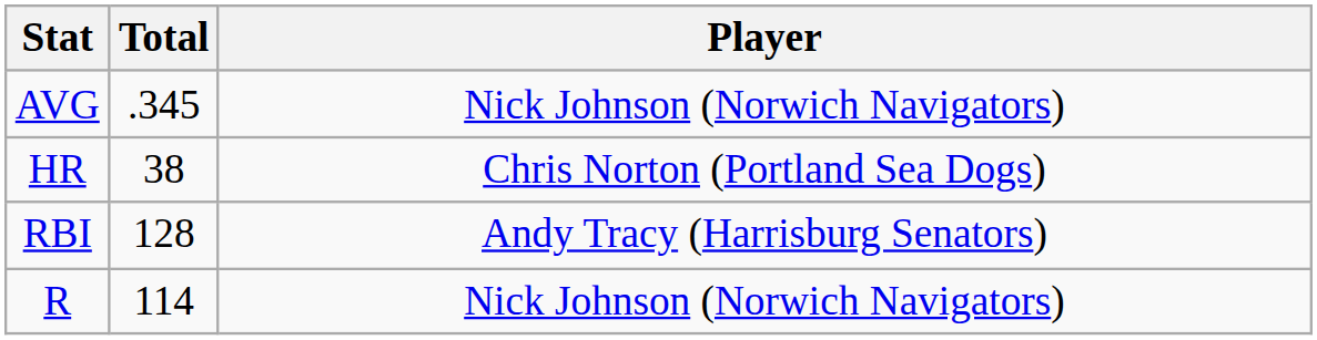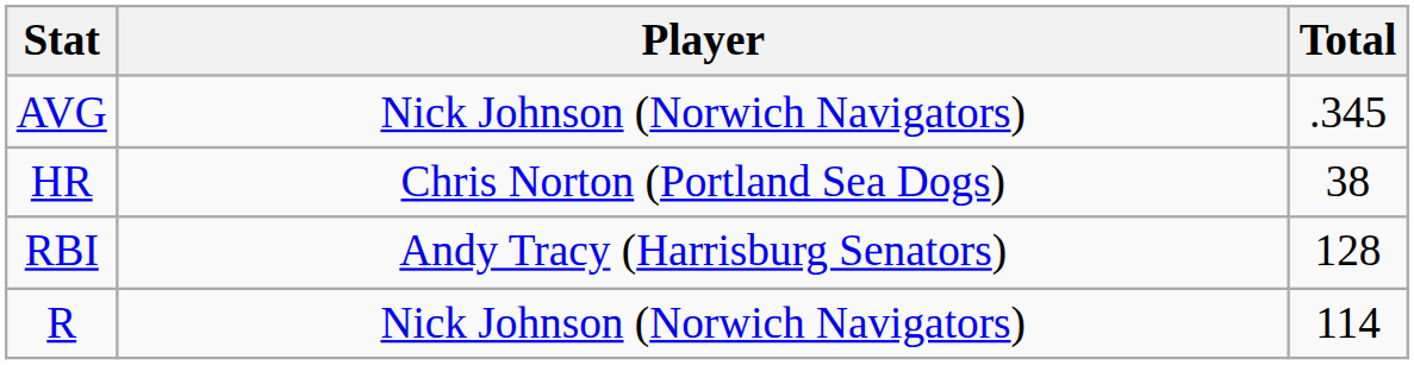columns swapped: Player <-> Total
